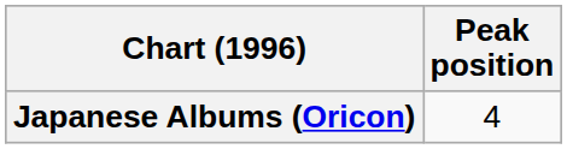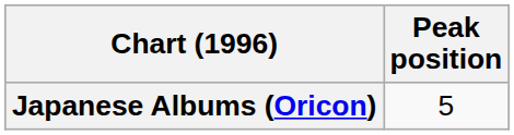Japanese Albums (Oricon) | Peak position: 4 -> 5
